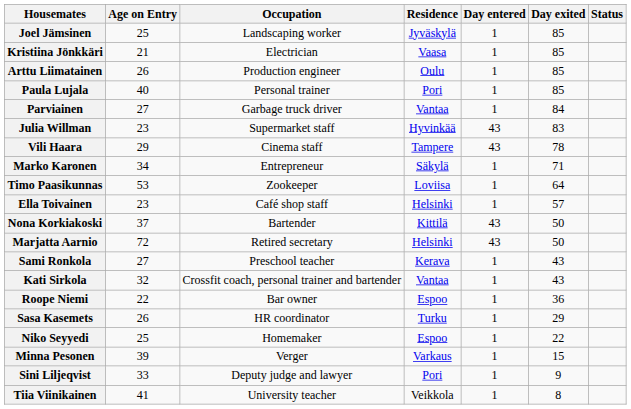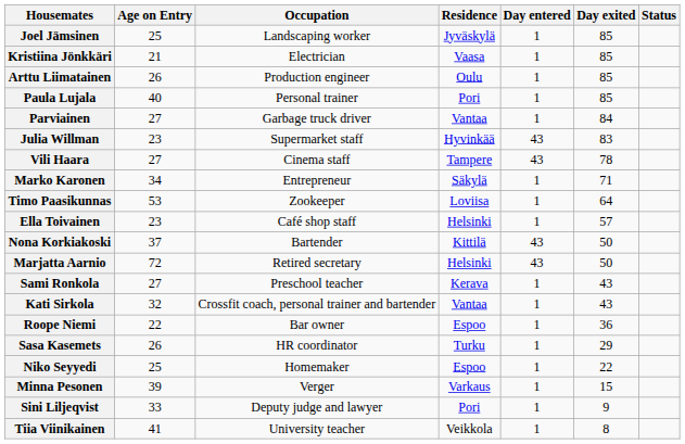Vili Haara | Age on Entry: 29 -> 27
